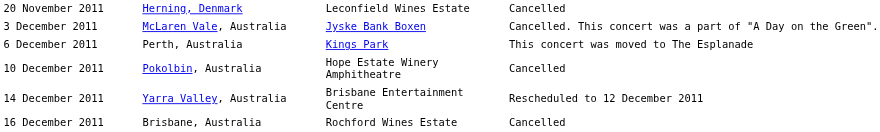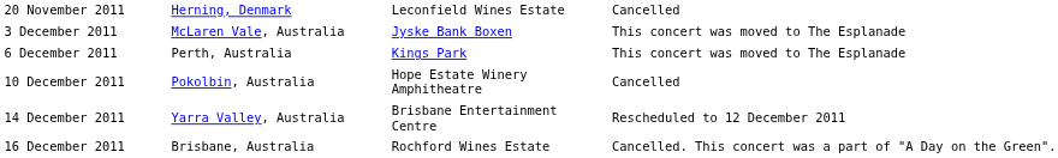3 December 2011 | column 4: Cancelled. This concert was a part of "A Day on the Green". -> This concert was moved to The Esplanade
16 December 2011 | column 4: Cancelled -> Cancelled. This concert was a part of "A Day on the Green".
